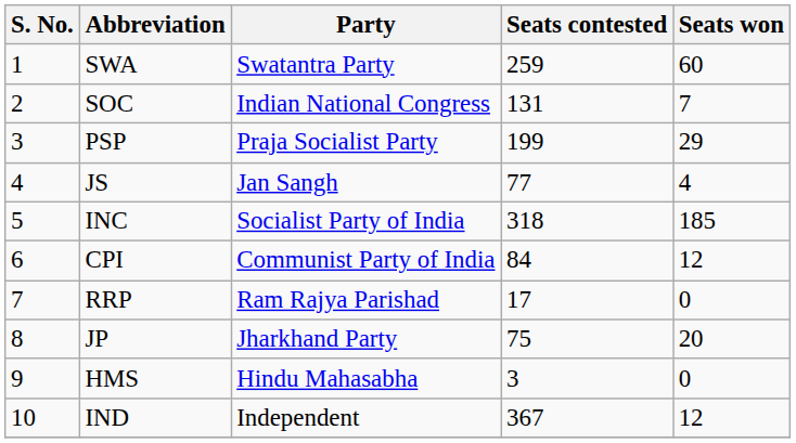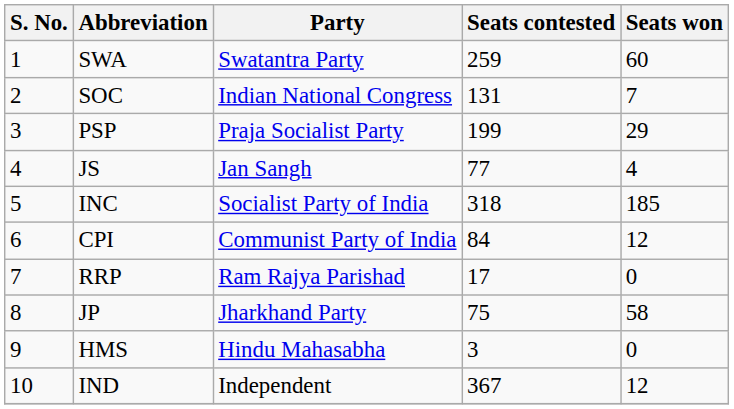JP | Seats won: 20 -> 58
